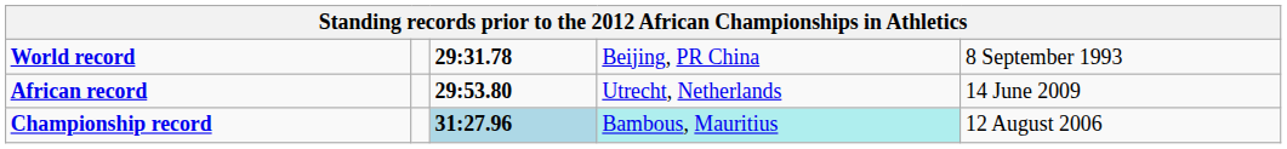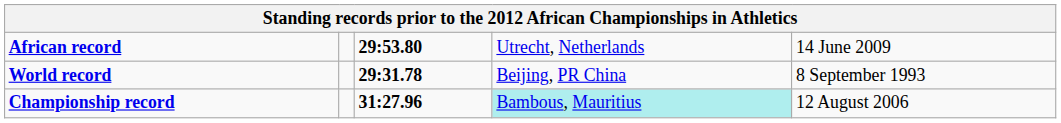rows swapped: World record <-> African record
Championship record | column 3: lightblue background -> no background
